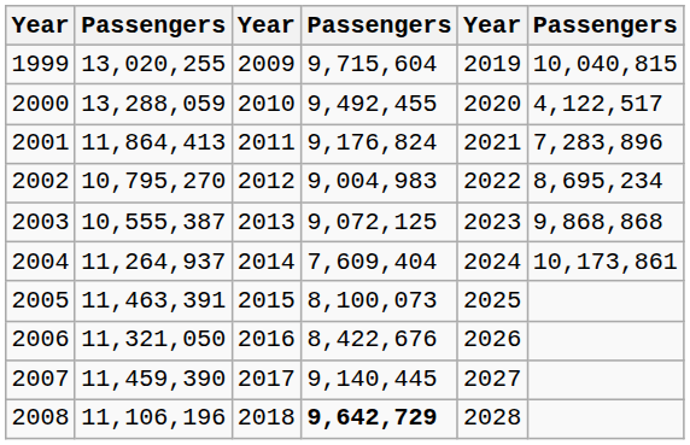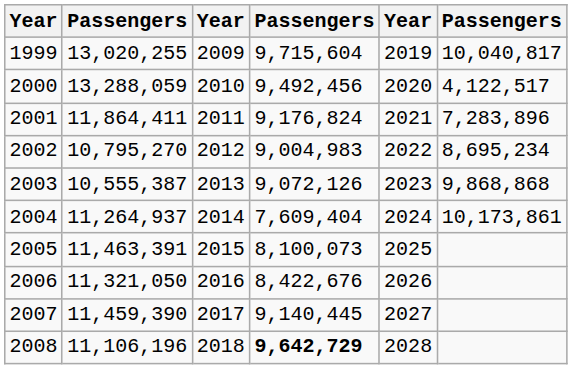1999 | column 6: 10,040,815 -> 10,040,817
2000 | column 4: 9,492,455 -> 9,492,456
2001 | column 2: 11,864,413 -> 11,864,411
2003 | column 4: 9,072,125 -> 9,072,126
